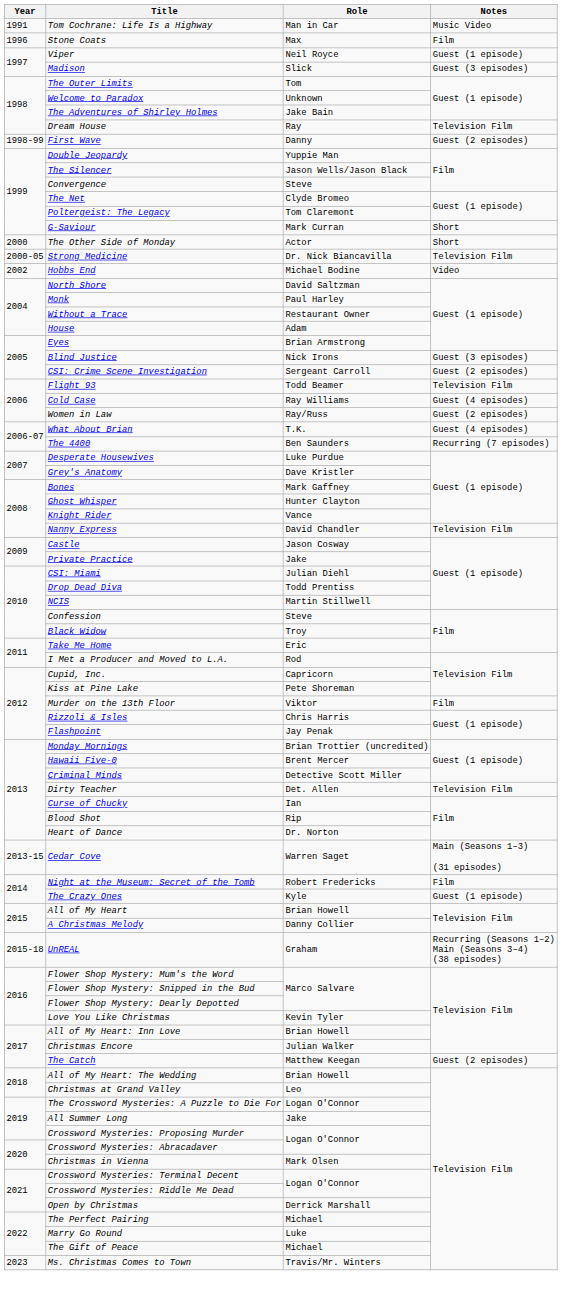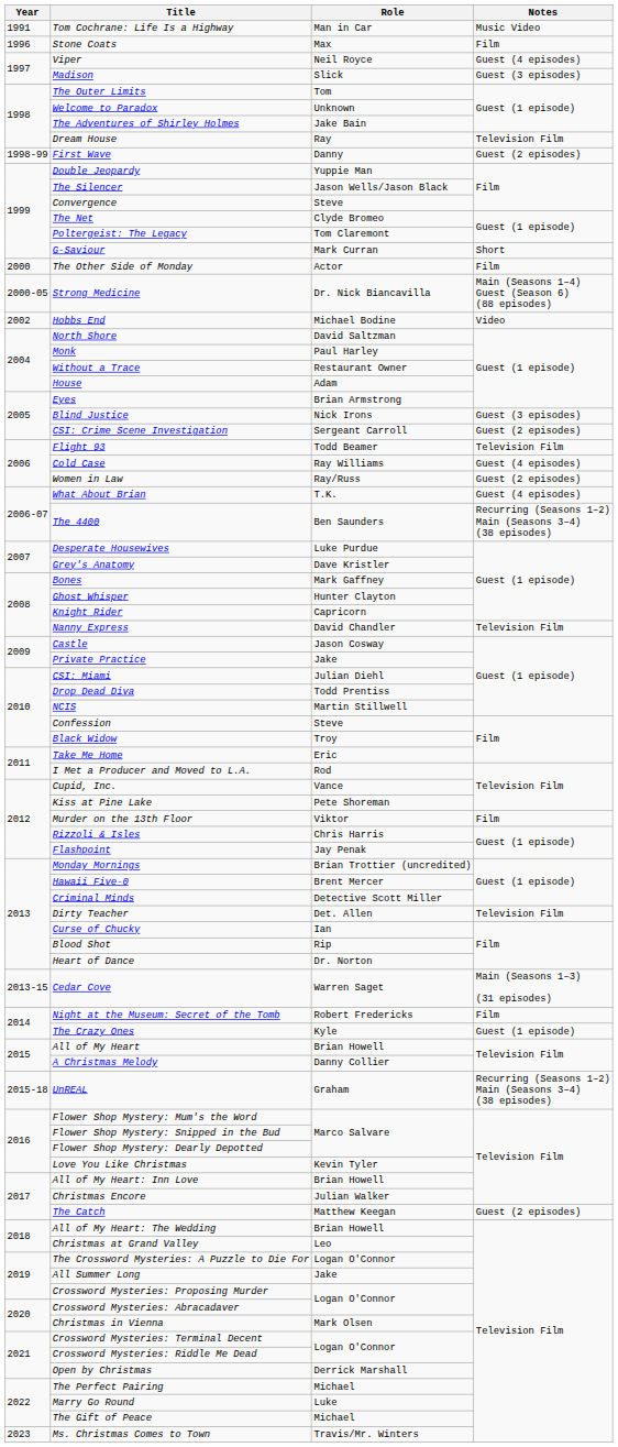Viper | Notes: Guest (1 episode) -> Guest (4 episodes)
The Other Side of Monday | Notes: Short -> Film
Strong Medicine | Notes: Television Film -> Main (Seasons 1–4) Guest (Season 6) (88 episodes)
The 4400 | Notes: Recurring (7 episodes) -> Recurring (Seasons 1–2) Main (Seasons 3–4) (38 episodes)
Knight Rider | Role: Vance -> Capricorn
Cupid, Inc. | Role: Capricorn -> Vance
